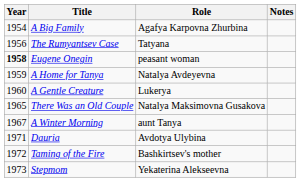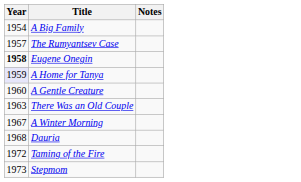- column: Role | Agafya Karpovna Zhurbina | Tatyana | peasant woman | Natalya Avdeyevna | Lukerya | Natalya Maksimovna Gusakova | aunt Tanya | Avdotya Ulybina | Bashkirtsev's mother | Yekaterina Alekseevna
The Rumyantsev Case | Year: 1956 -> 1957
A Home for Tanya | Year: no background -> lavender background
There Was an Old Couple | Year: 1965 -> 1963
Dauria | Year: 1971 -> 1968
